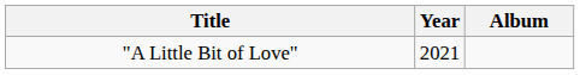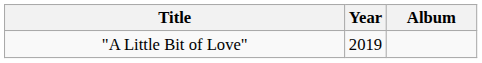"A Little Bit of Love" | Year: 2021 -> 2019
